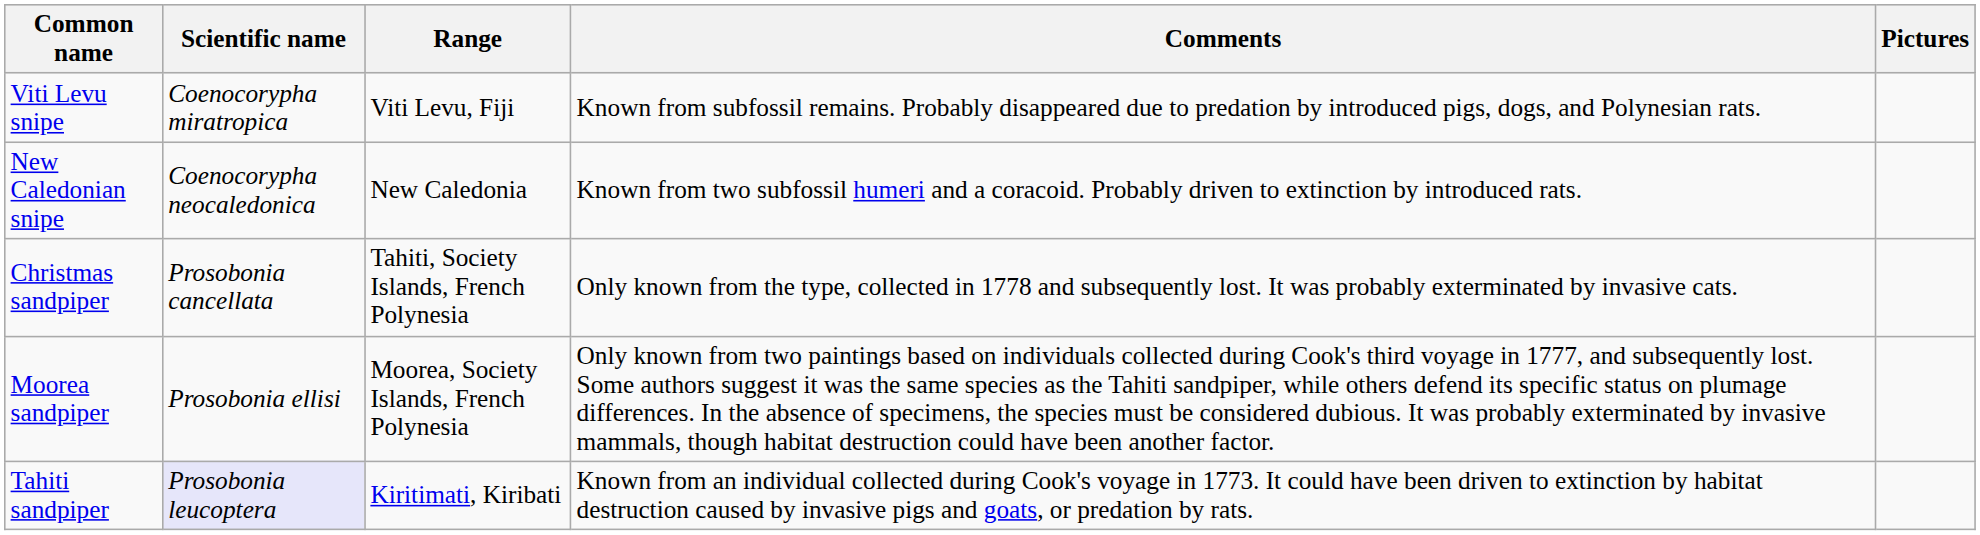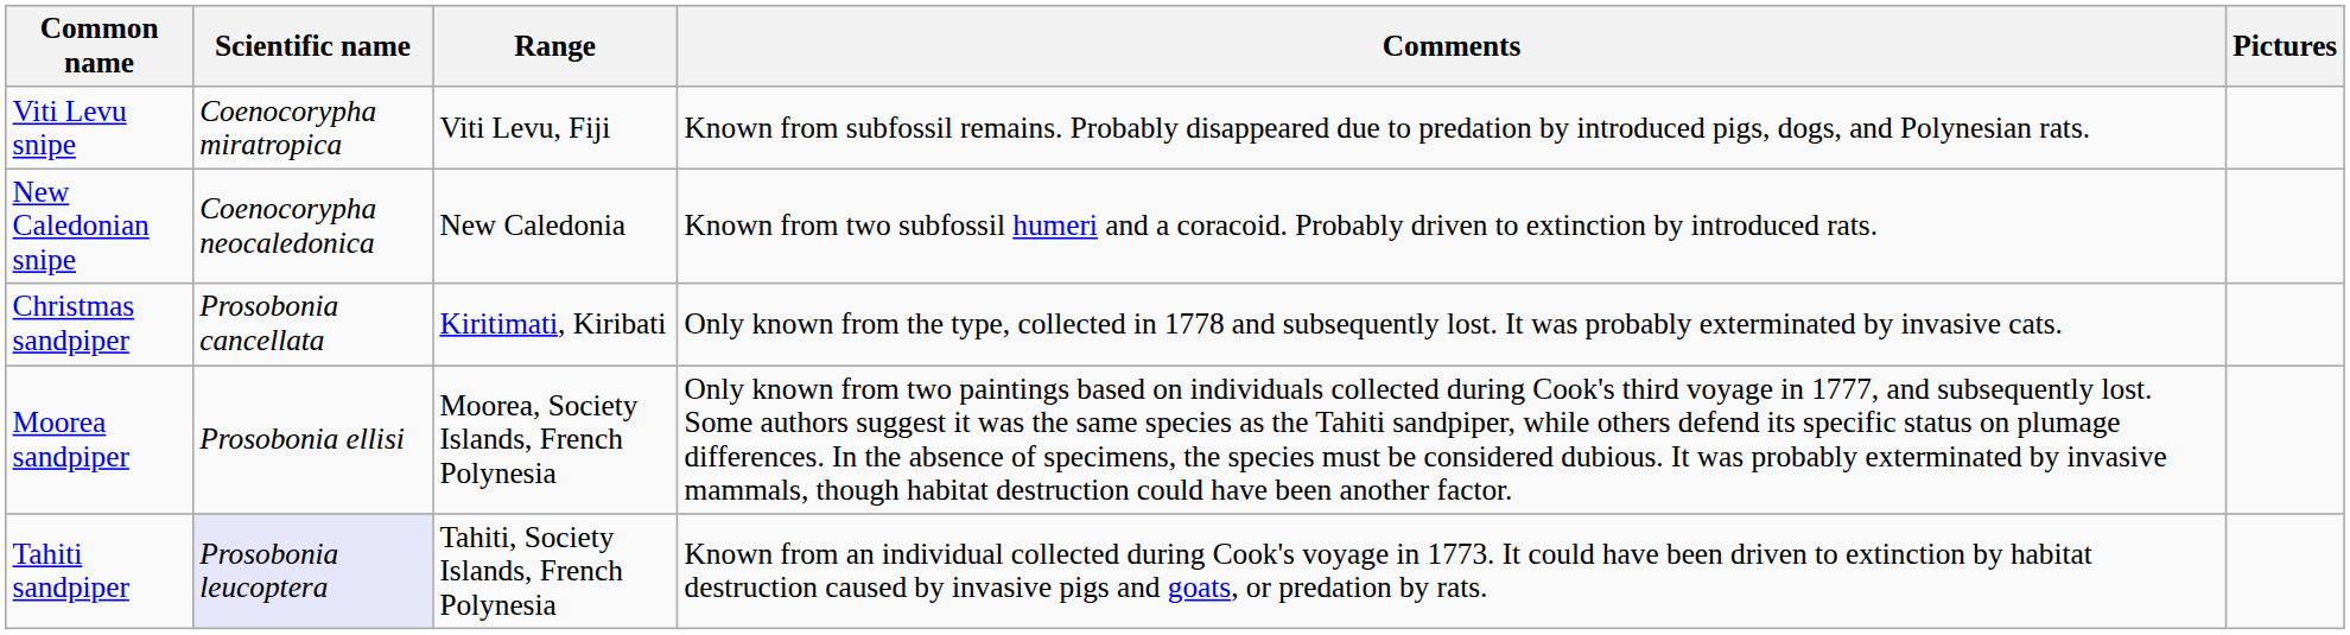Christmas sandpiper | Range: Tahiti, Society Islands, French Polynesia -> Kiritimati, Kiribati
Tahiti sandpiper | Range: Kiritimati, Kiribati -> Tahiti, Society Islands, French Polynesia
